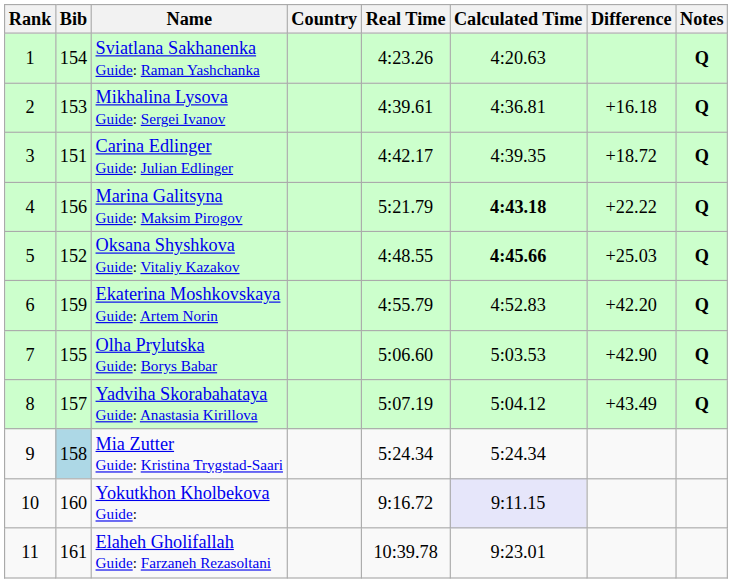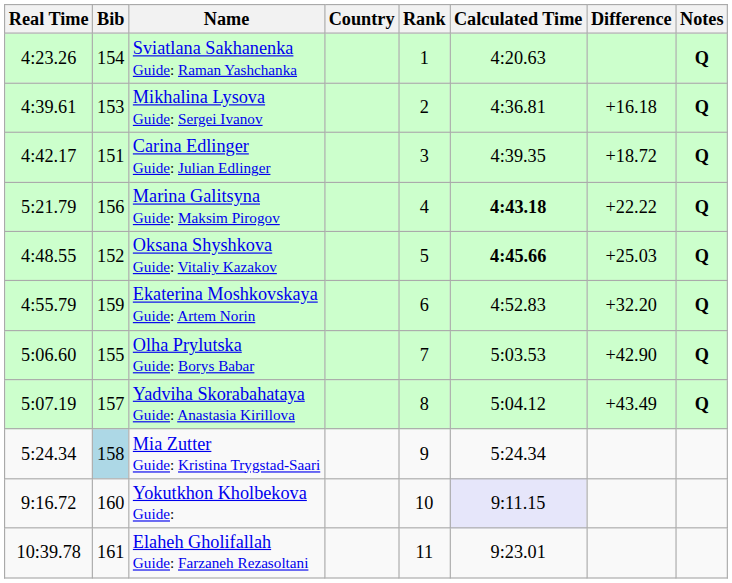columns swapped: Rank <-> Real Time
Ekaterina Moshkovskaya Guide: Artem Norin | Difference: +42.20 -> +32.20
